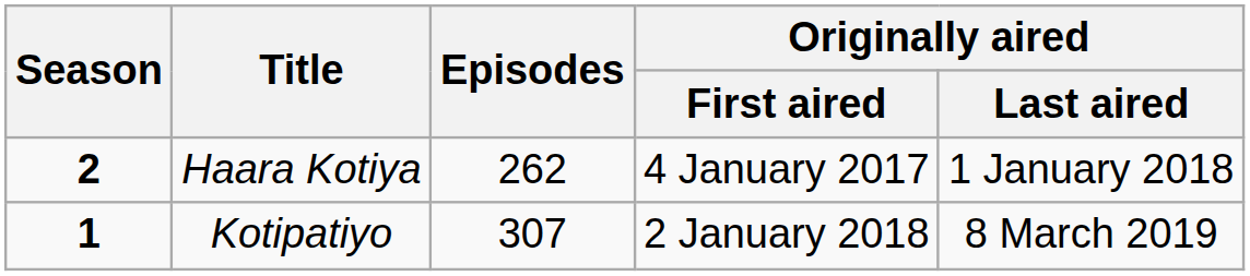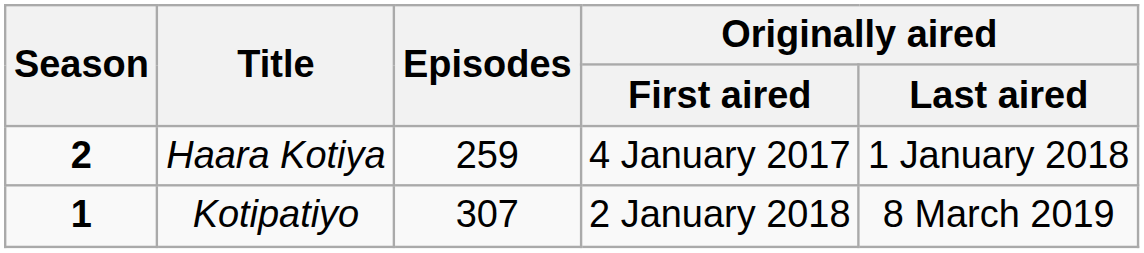Haara Kotiya | Episodes: 262 -> 259
